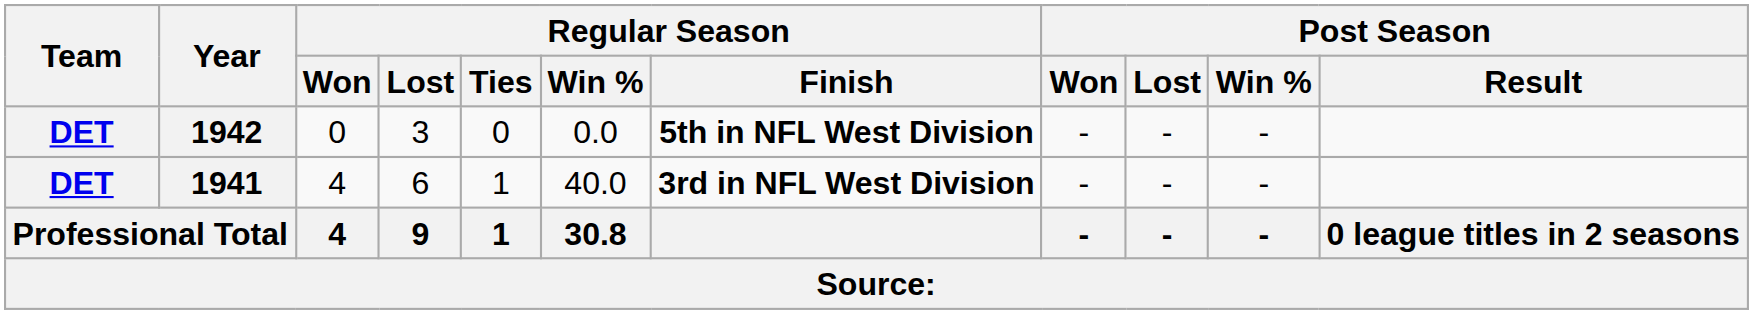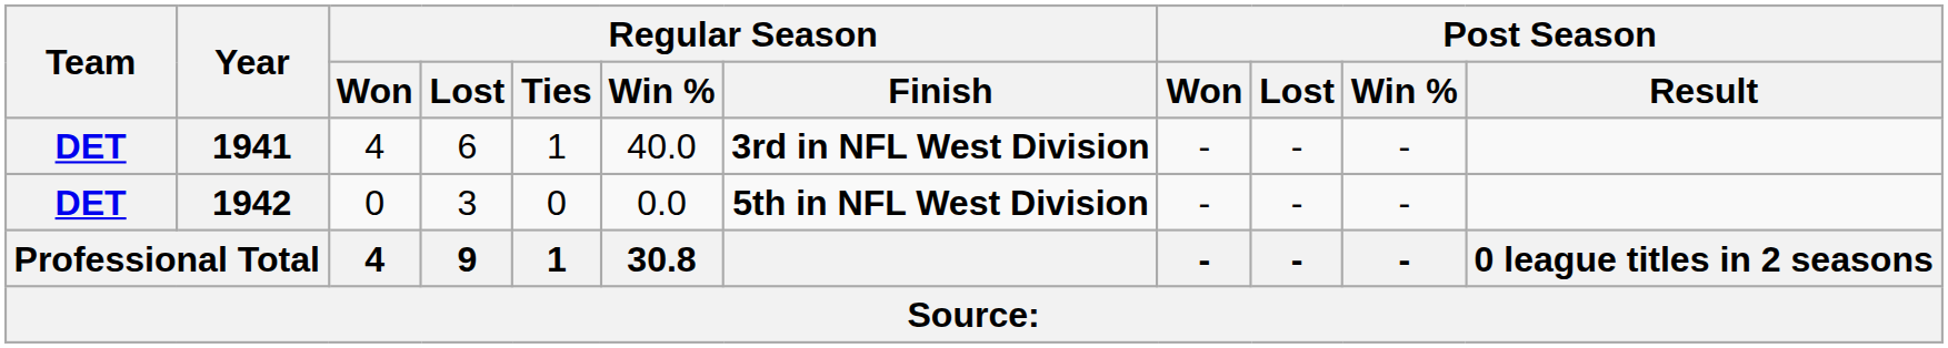rows swapped: 1941 <-> 1942
